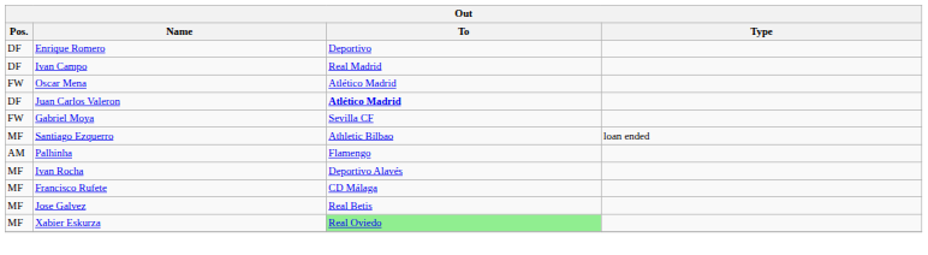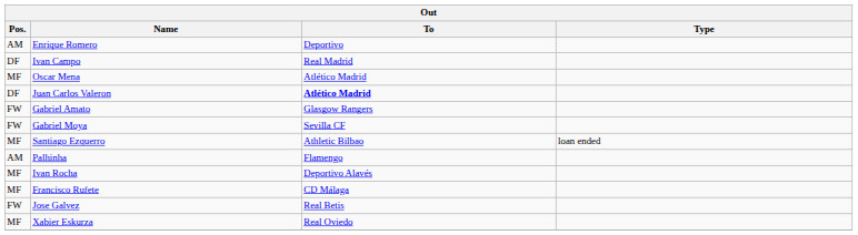Enrique Romero | Pos.: DF -> AM
Oscar Mena | Pos.: FW -> MF
+ row: FW | Gabriel Amato | Glasgow Rangers
Jose Galvez | Pos.: MF -> FW
Xabier Eskurza | To: lightgreen background -> no background
